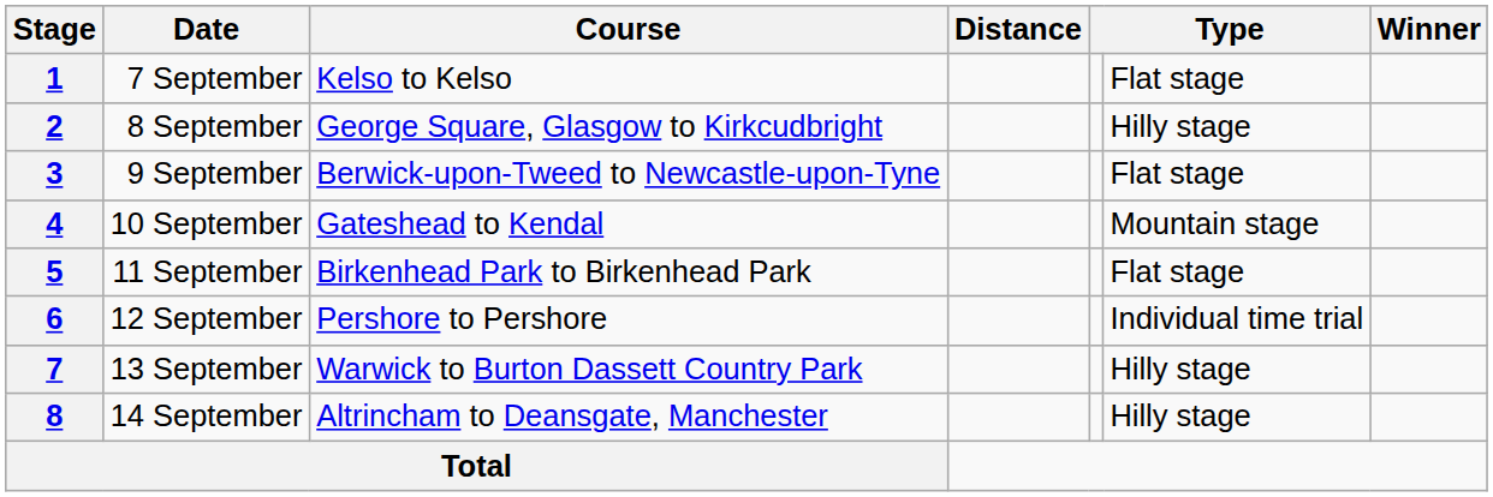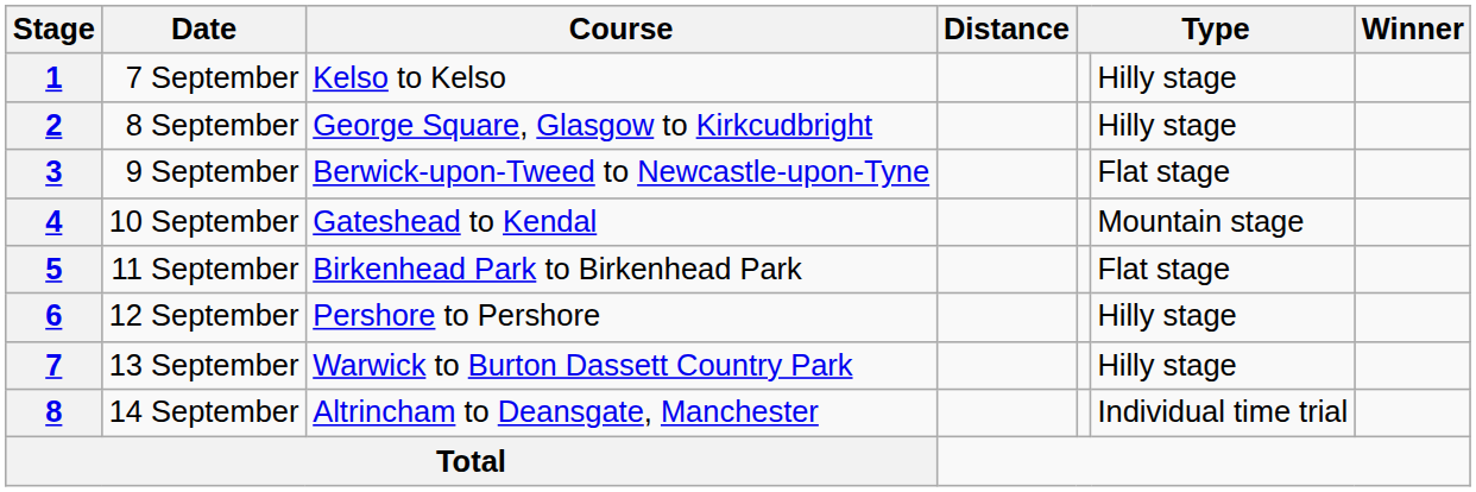1 | column 6: Flat stage -> Hilly stage
6 | column 6: Individual time trial -> Hilly stage
8 | column 6: Hilly stage -> Individual time trial
